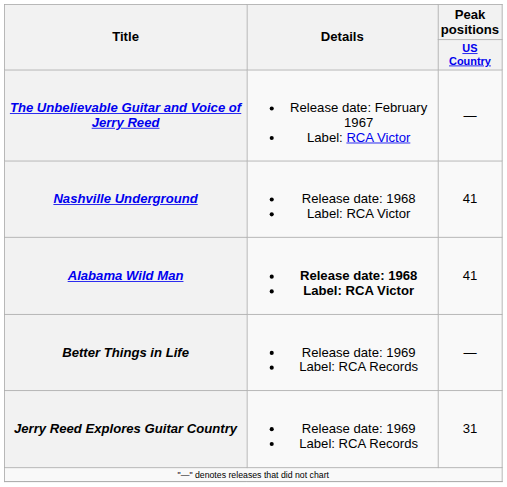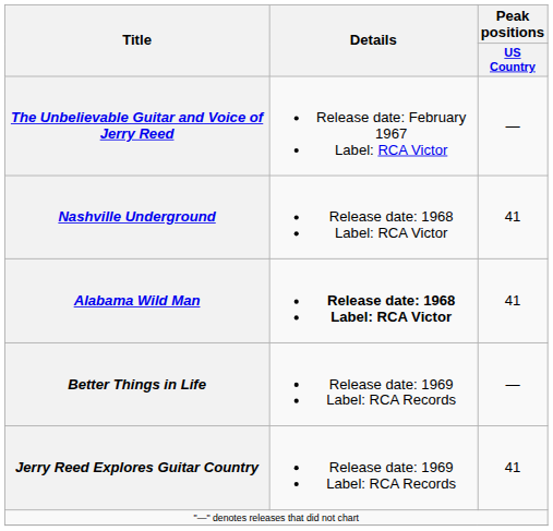Jerry Reed Explores Guitar Country | Peak positions / US Country: 31 -> 41
